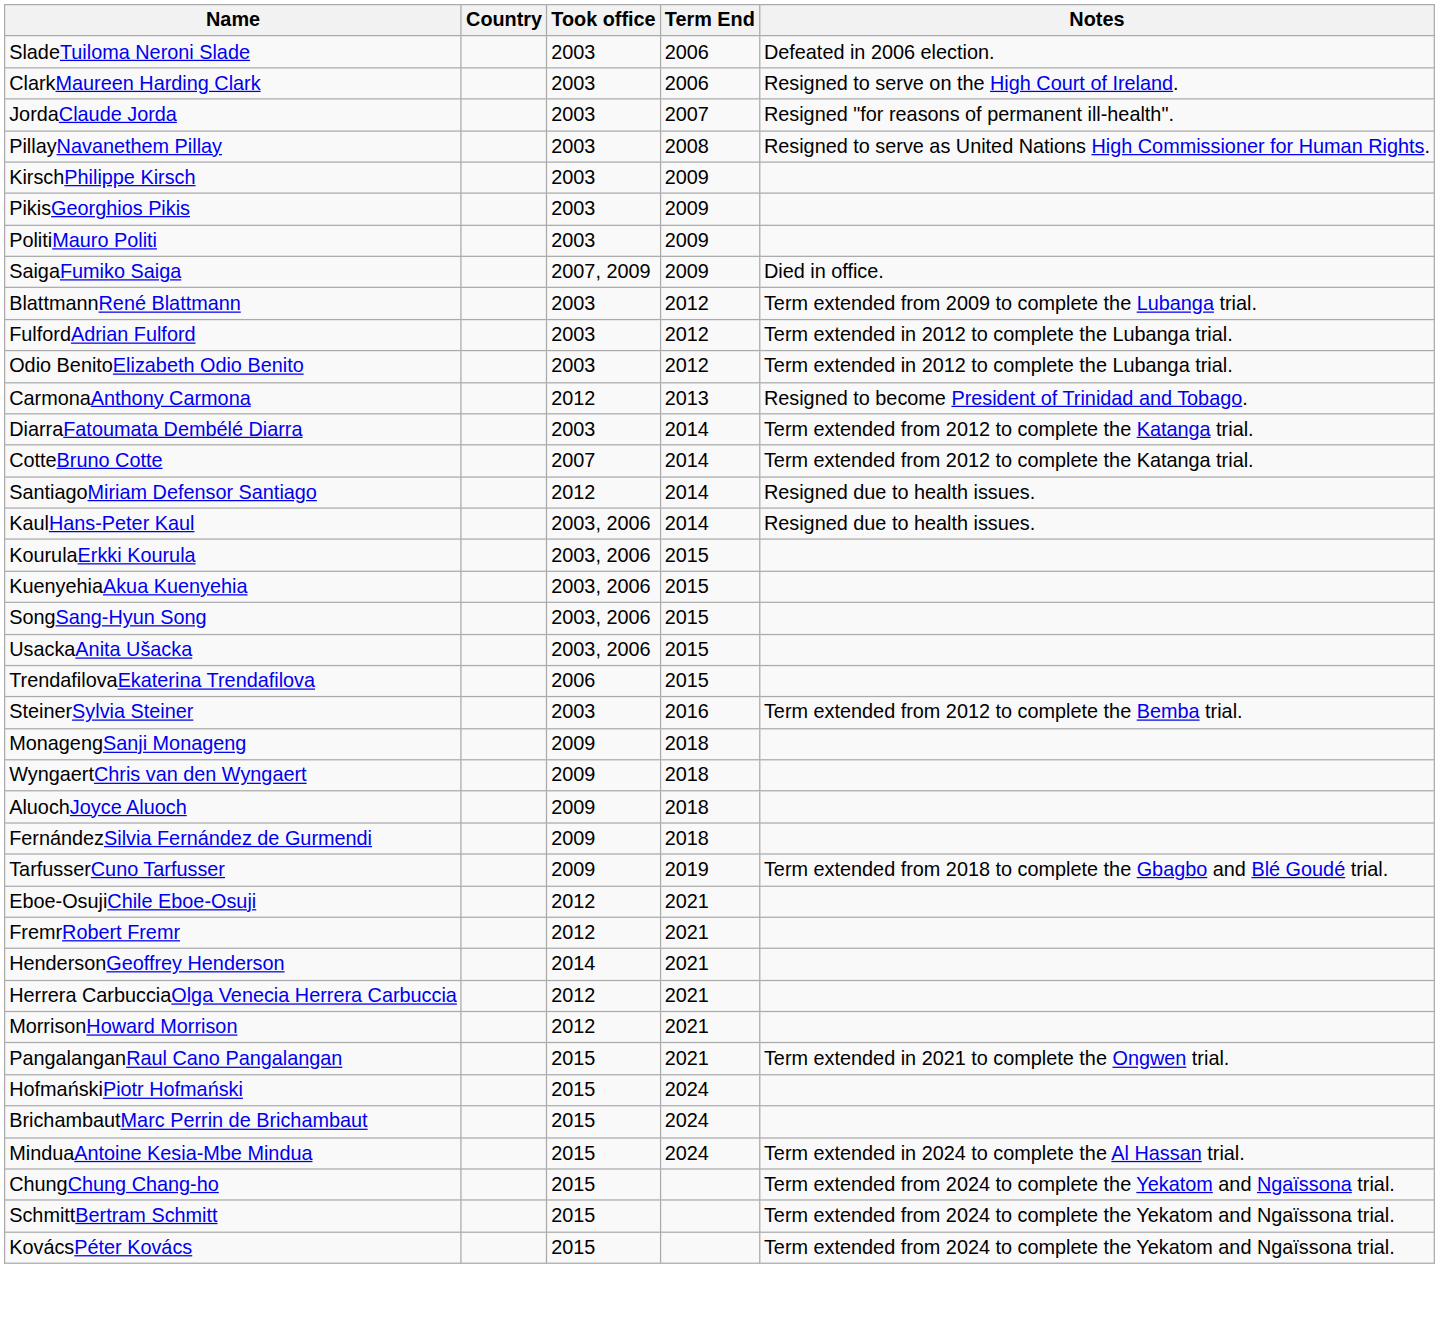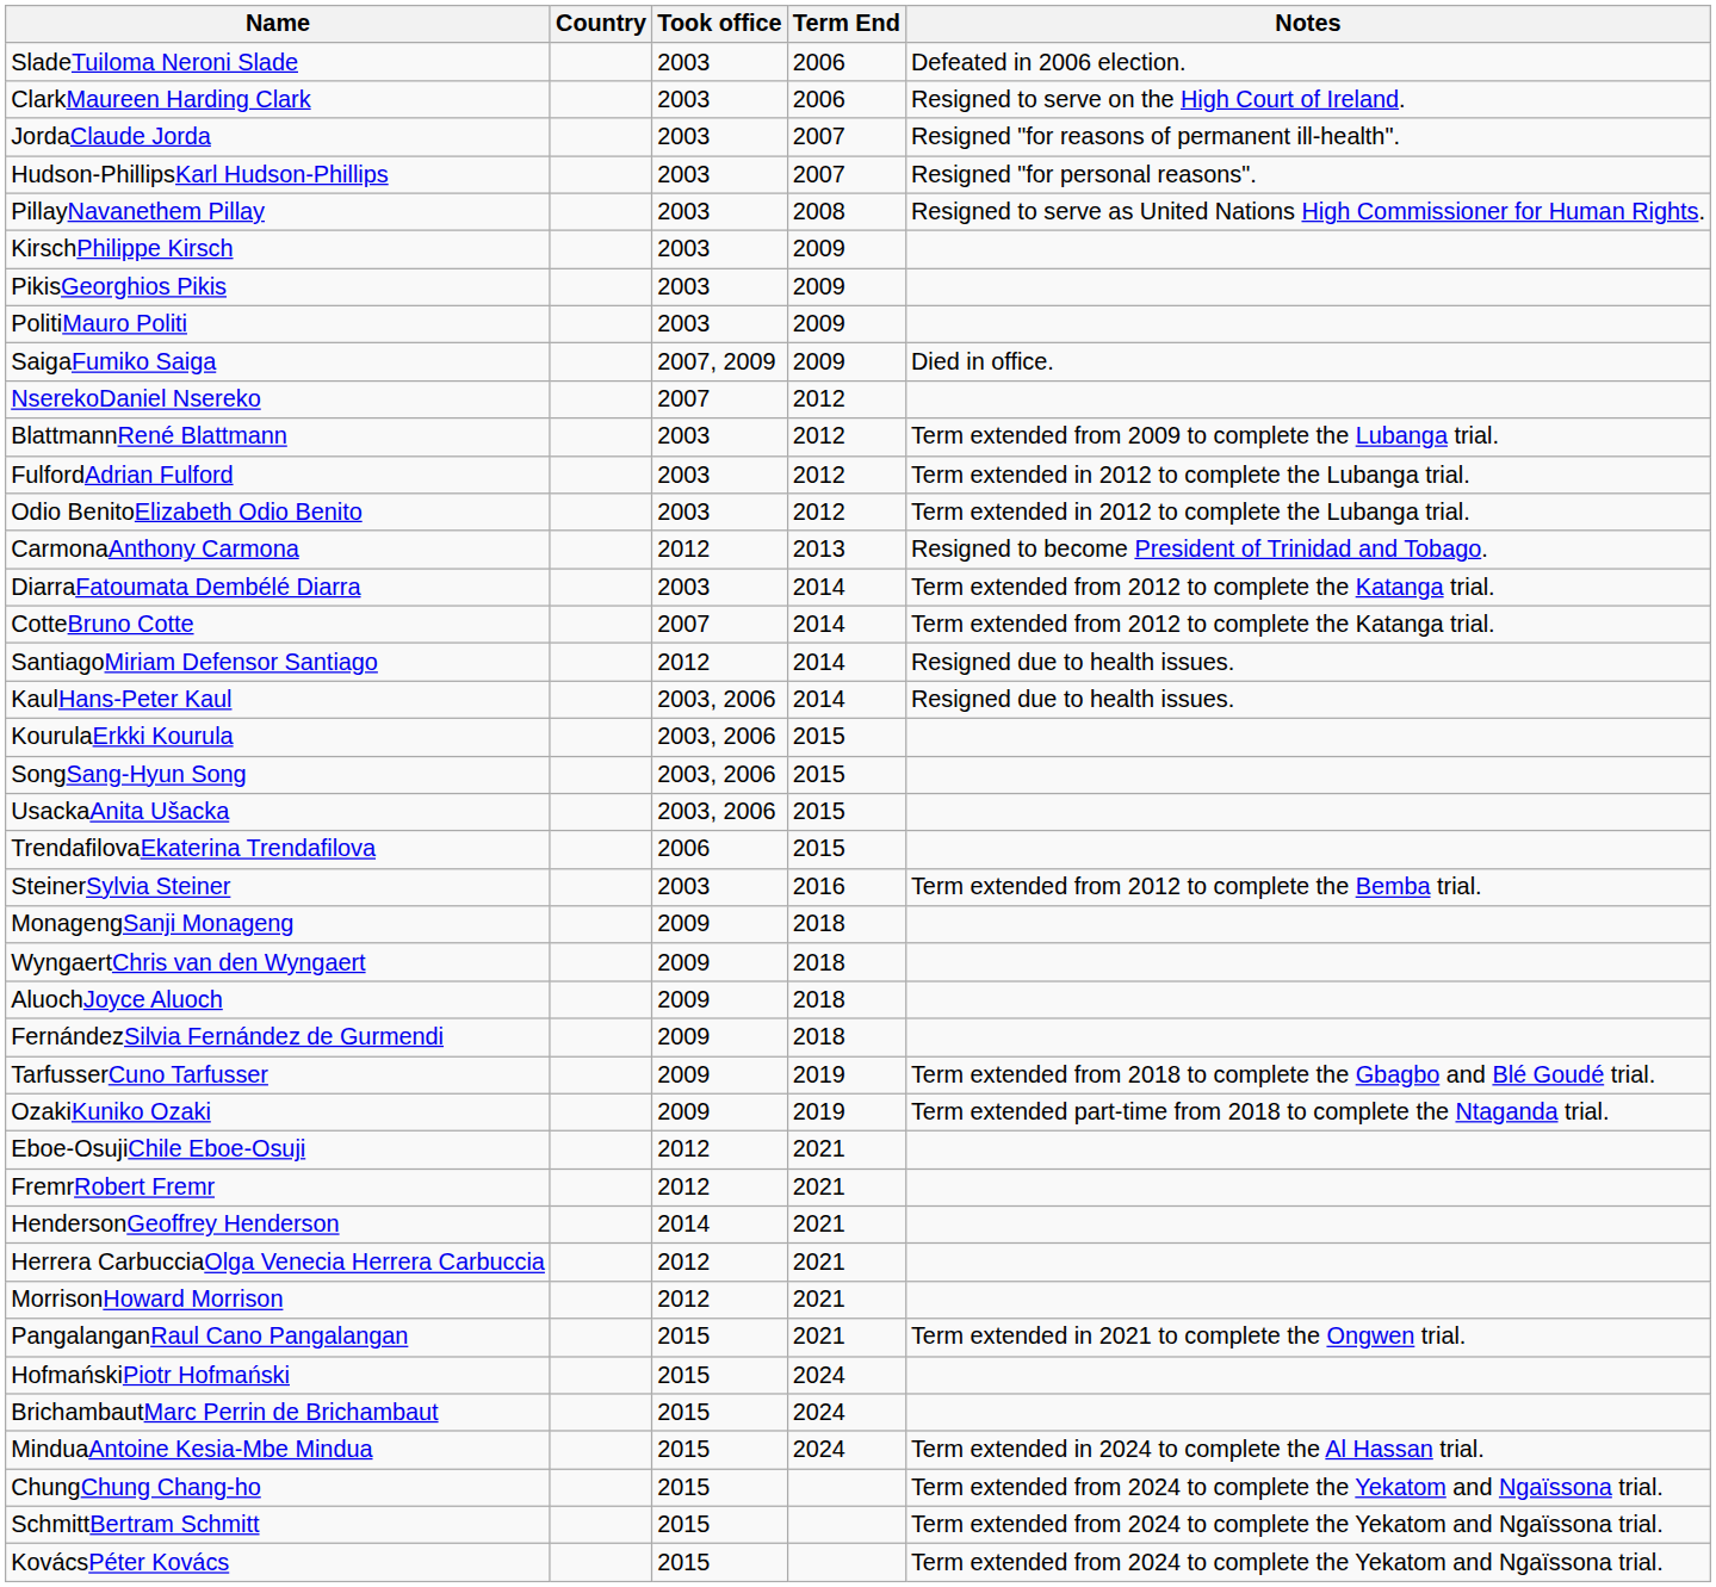+ row: Hudson-PhillipsKarl Hudson-Phillips | 2003 | 2007 | Resigned "for personal reasons".
+ row: NserekoDaniel Nsereko | 2007 | 2012
- row: KuenyehiaAkua Kuenyehia | 2003, 2006 | 2015
+ row: OzakiKuniko Ozaki | 2009 | 2019 | Term extended part-time from 2018 to complete the Ntaganda trial.
